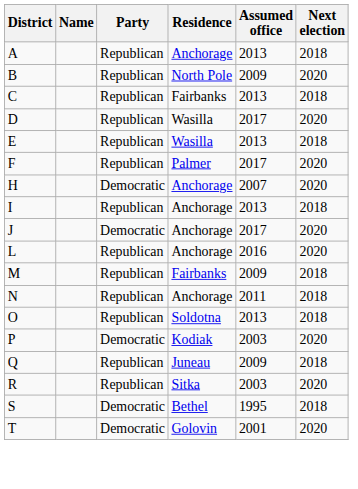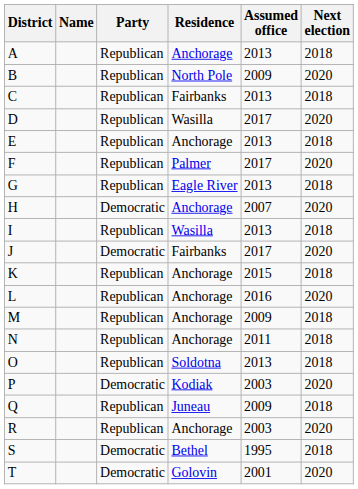E | Residence: Wasilla -> Anchorage
+ row: G | Republican | Eagle River | 2013 | 2018
I | Residence: Anchorage -> Wasilla
J | Residence: Anchorage -> Fairbanks
+ row: K | Republican | Anchorage | 2015 | 2018
M | Residence: Fairbanks -> Anchorage
R | Residence: Sitka -> Anchorage
